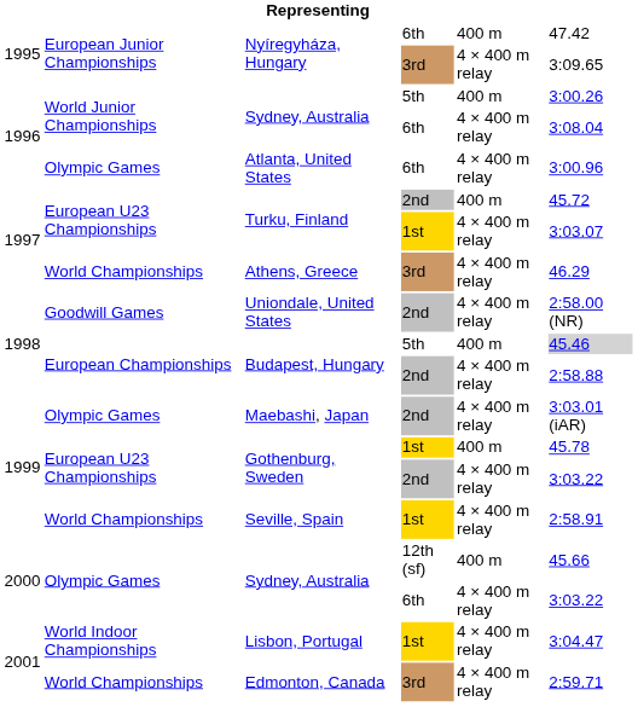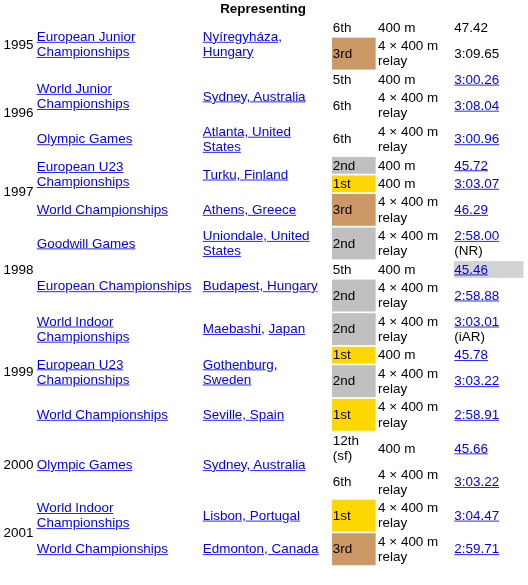Turku, Finland / 1st | column 5: 4 × 400 m relay -> 400 m
Maebashi, Japan | column 2: Olympic Games -> World Indoor Championships
